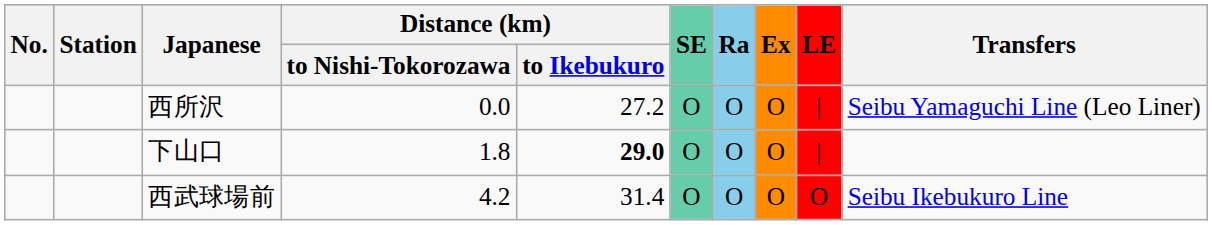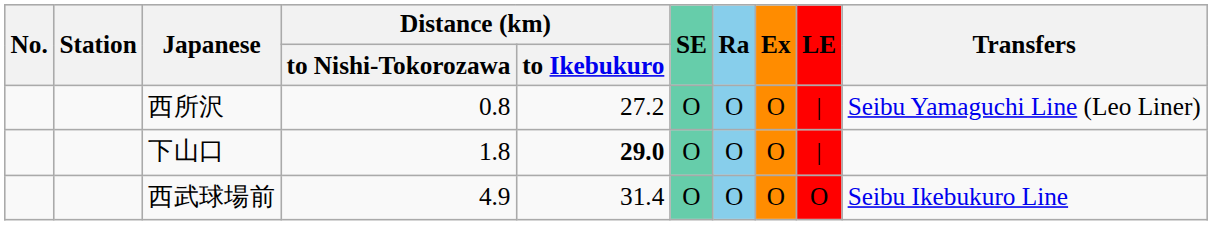西所沢 | Distance (km) / to Nishi-Tokorozawa: 0.0 -> 0.8
西武球場前 | Distance (km) / to Nishi-Tokorozawa: 4.2 -> 4.9
